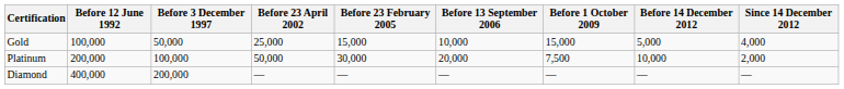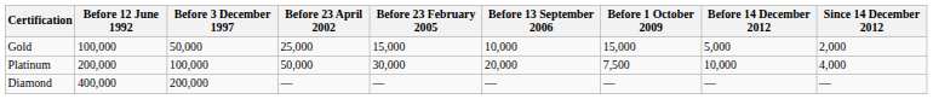Gold | Since 14 December 2012: 4,000 -> 2,000
Platinum | Since 14 December 2012: 2,000 -> 4,000
